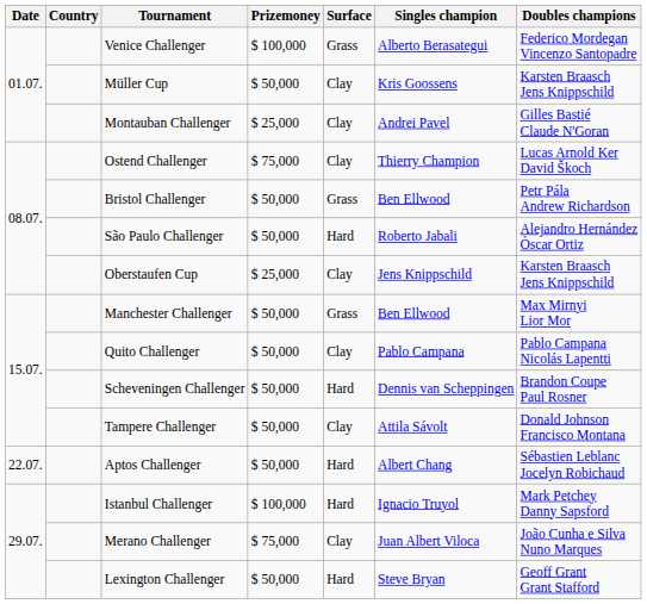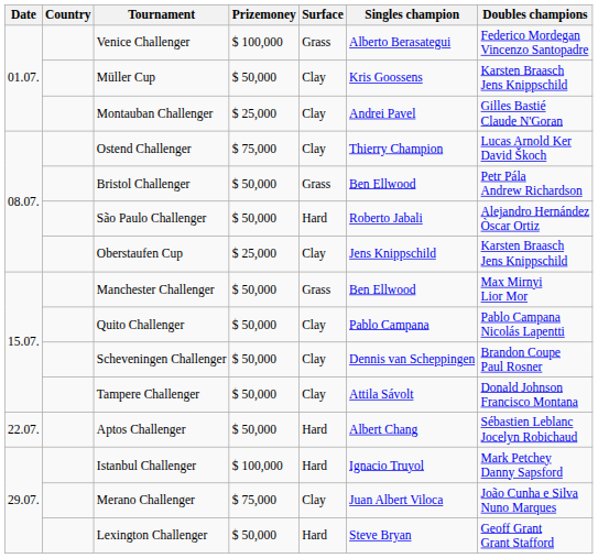Scheveningen Challenger | Surface: Hard -> Clay
